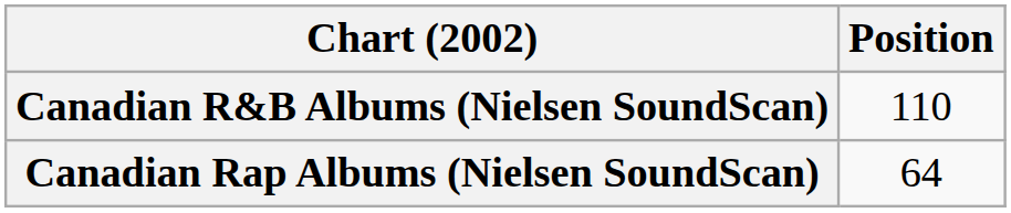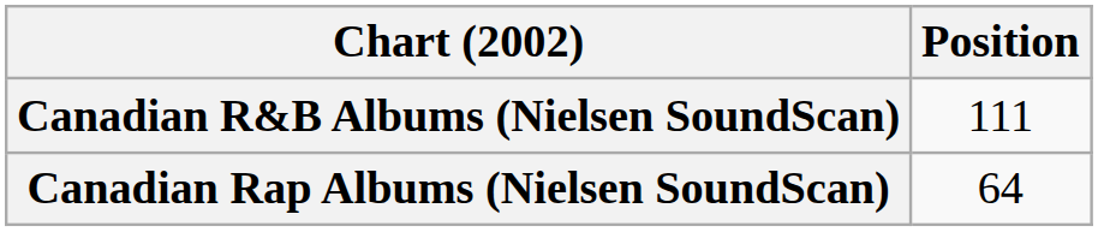Canadian R&B Albums (Nielsen SoundScan) | Position: 110 -> 111
